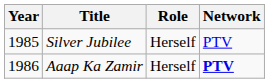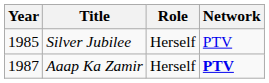Aaap Ka Zamir | Year: 1986 -> 1987
